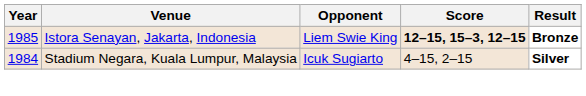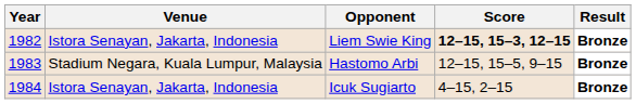Liem Swie King | Year: 1985 -> 1982
+ row: 1983 | Stadium Negara, Kuala Lumpur, Malaysia | Hastomo Arbi | 12–15, 15–5, 9–15 | Bronze
Icuk Sugiarto | Venue: Stadium Negara, Kuala Lumpur, Malaysia -> Istora Senayan, Jakarta, Indonesia
Icuk Sugiarto | Result: Silver -> Bronze
